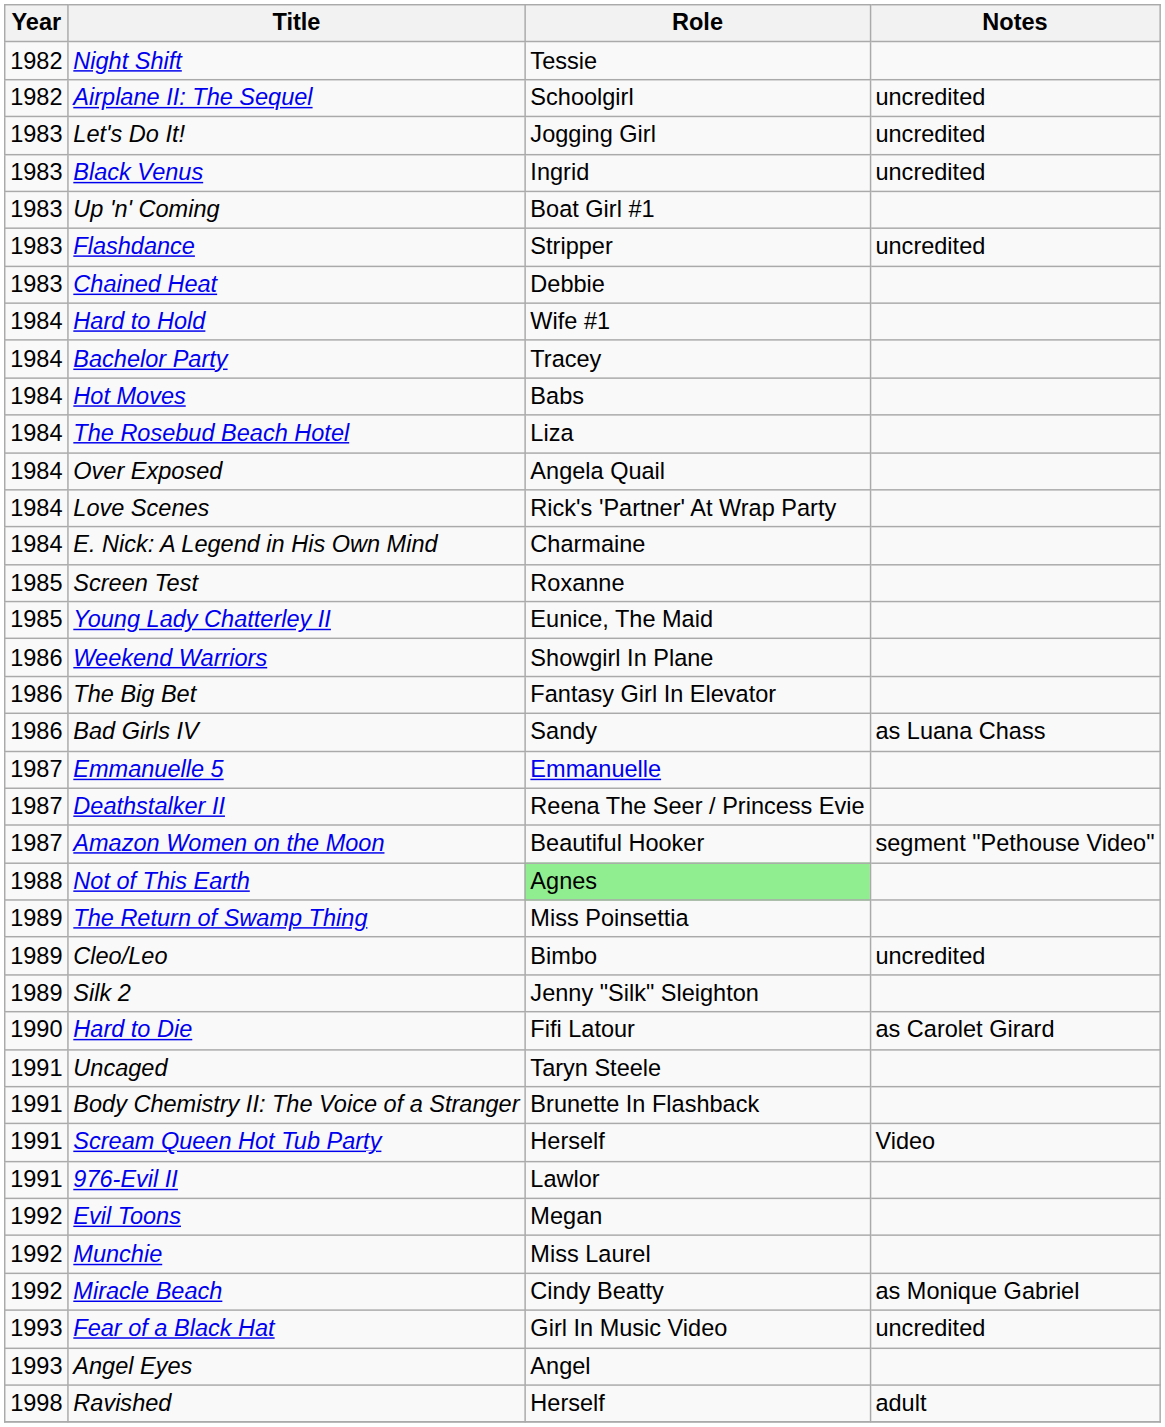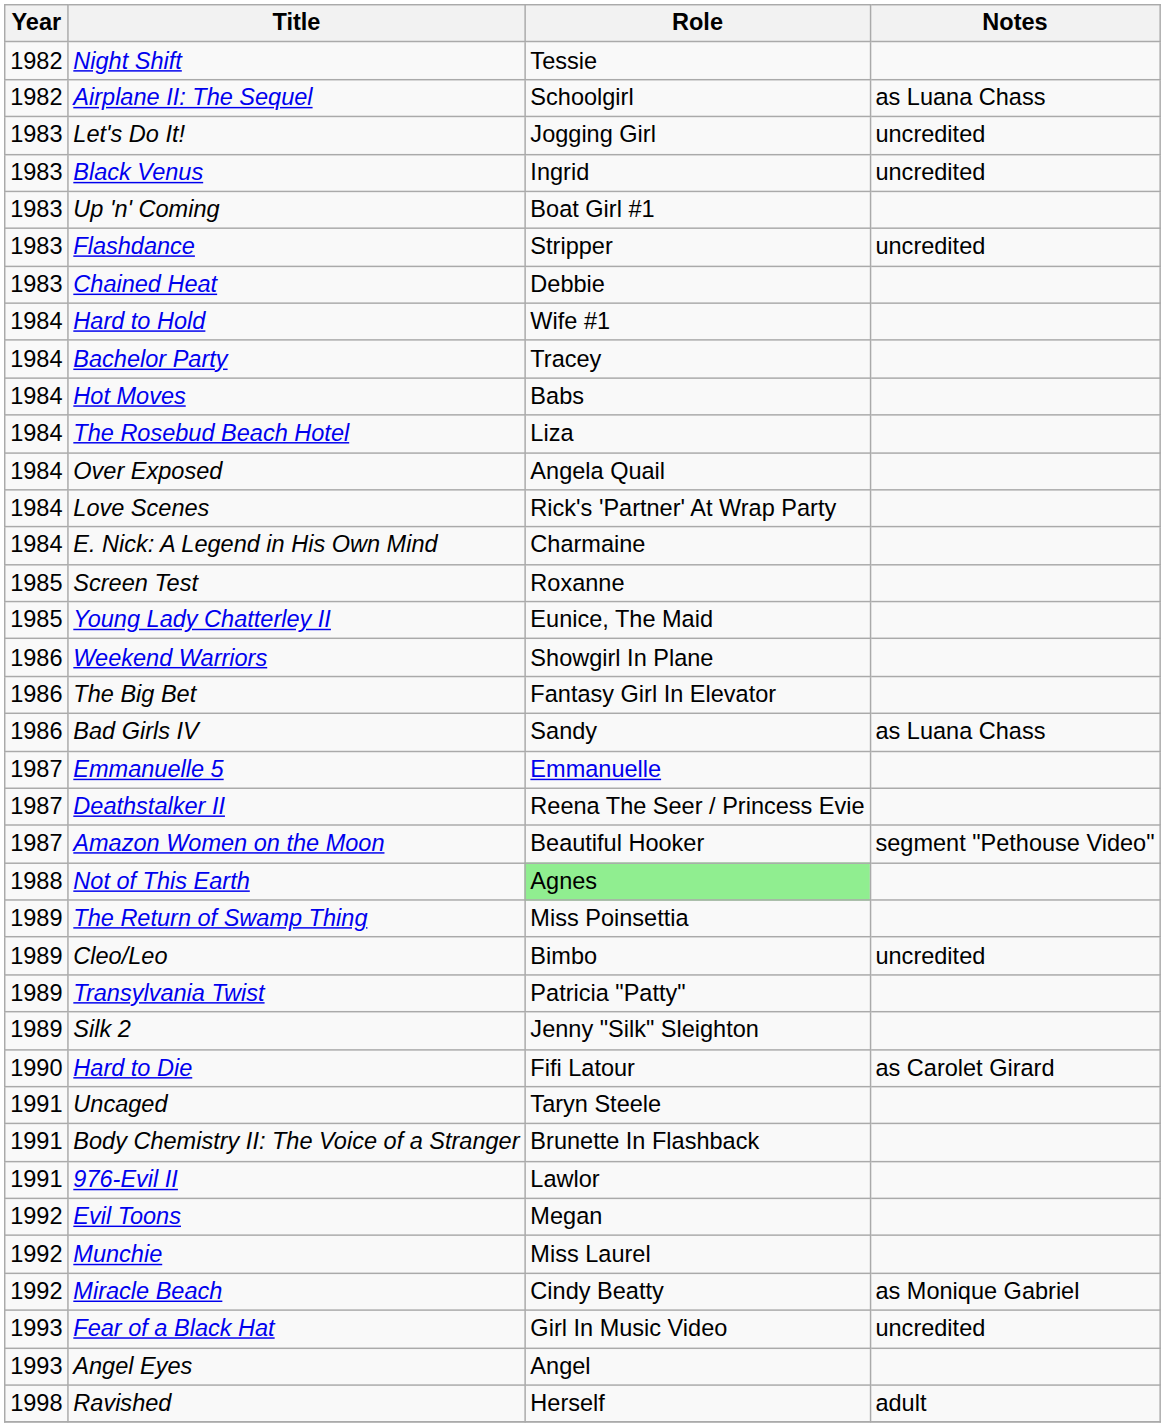Airplane II: The Sequel | Notes: uncredited -> as Luana Chass
+ row: 1989 | Transylvania Twist | Patricia "Patty"
- row: 1991 | Scream Queen Hot Tub Party | Herself | Video
